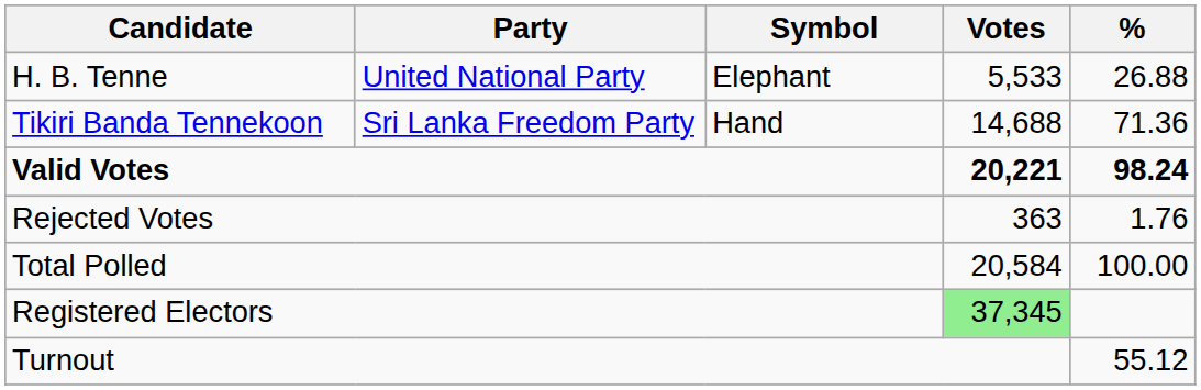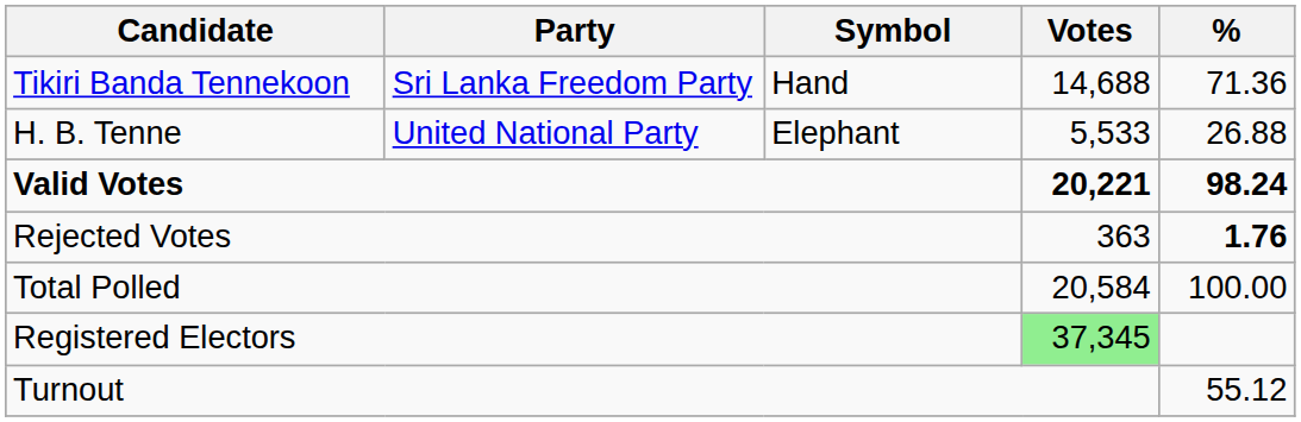rows swapped: Tikiri Banda Tennekoon <-> H. B. Tenne
Rejected Votes | %: normal -> bold
